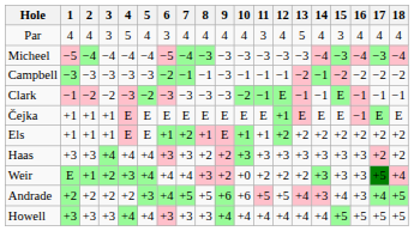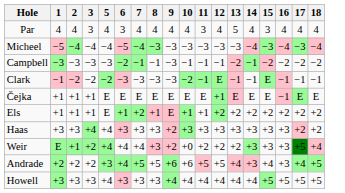- column: 4 | 5 | −4 | −3 | −3 | E | E | +4 | +3 | +2 | +4
Haas | 8: +2 -> +3
